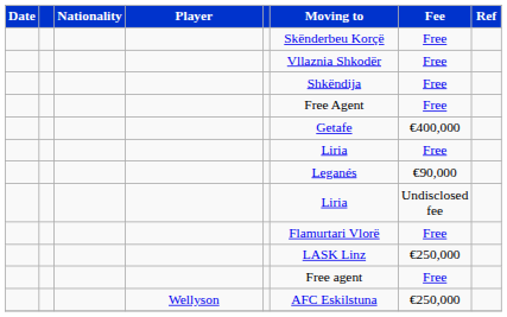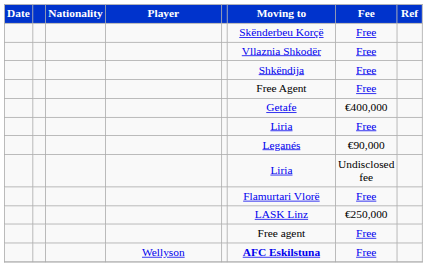Wellyson | Moving to: normal -> bold
Wellyson | Fee: €250,000 -> Free
